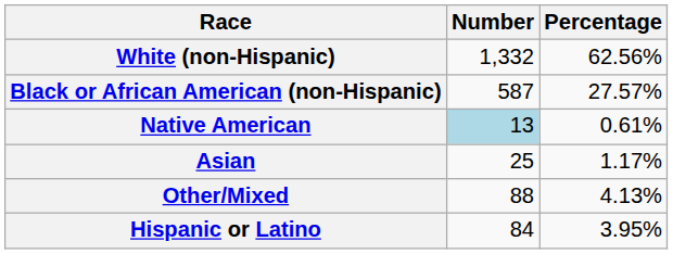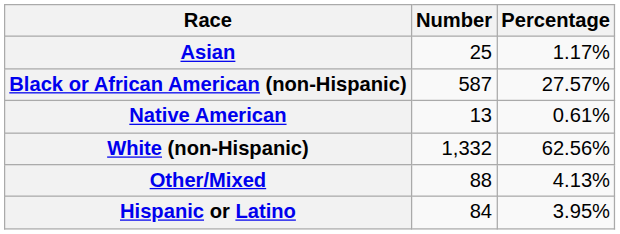rows swapped: White (non-Hispanic) <-> Asian
Native American | Number: lightblue background -> no background
